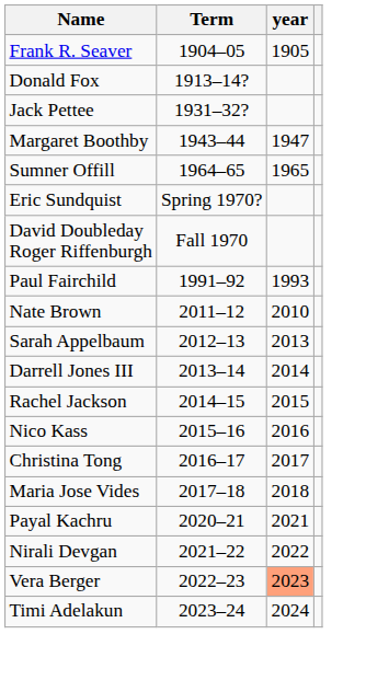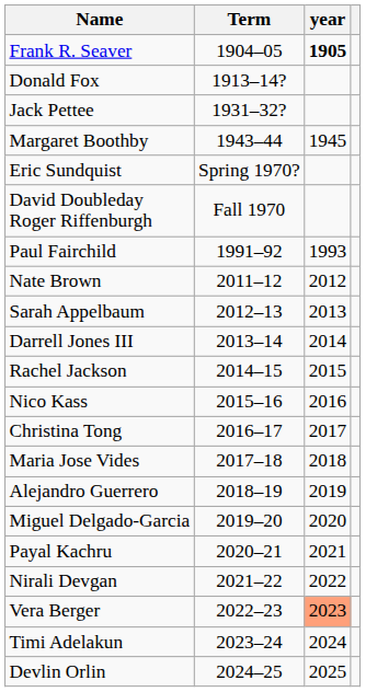Frank R. Seaver | year: normal -> bold
Margaret Boothby | year: 1947 -> 1945
- row: Sumner Offill | 1964–65 | 1965
Nate Brown | year: 2010 -> 2012
+ row: Alejandro Guerrero | 2018–19 | 2019
+ row: Miguel Delgado-Garcia | 2019–20 | 2020
+ row: Devlin Orlin | 2024–25 | 2025
